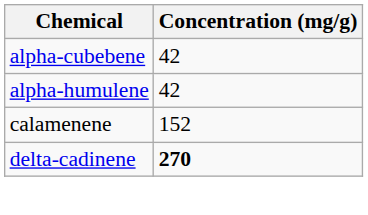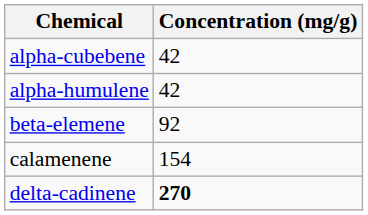+ row: beta-elemene | 92
calamenene | Concentration (mg/g): 152 -> 154
